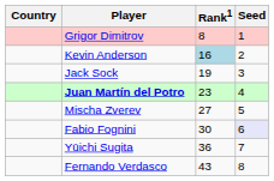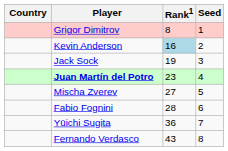Fabio Fognini | Rank1: 30 -> 28
Fabio Fognini | Seed: lavender background -> no background
